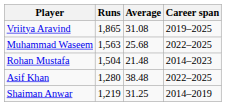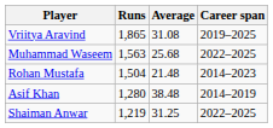Asif Khan | Career span: 2022–2025 -> 2014–2019
Shaiman Anwar | Career span: 2014–2019 -> 2022–2025
